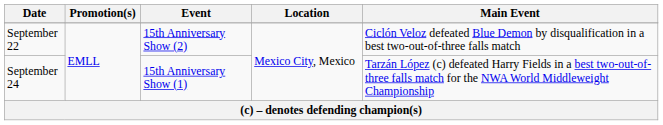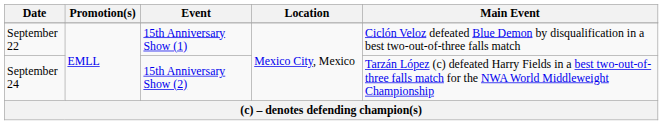September 22 | Event: 15th Anniversary Show (2) -> 15th Anniversary Show (1)
September 24 | Event: 15th Anniversary Show (1) -> 15th Anniversary Show (2)
